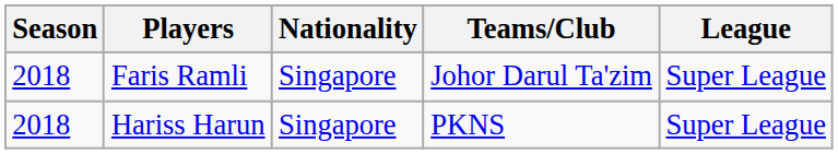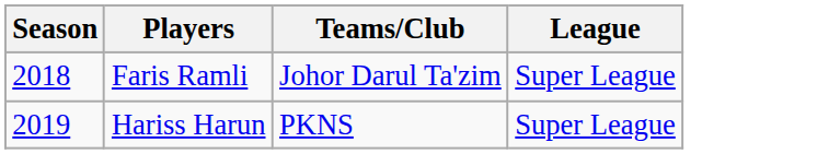- column: Nationality | Singapore | Singapore
Hariss Harun | Season: 2018 -> 2019
